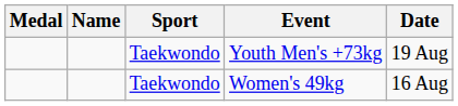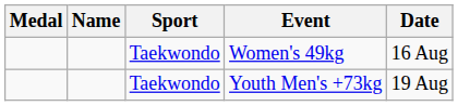rows swapped: Women's 49kg <-> Youth Men's +73kg
